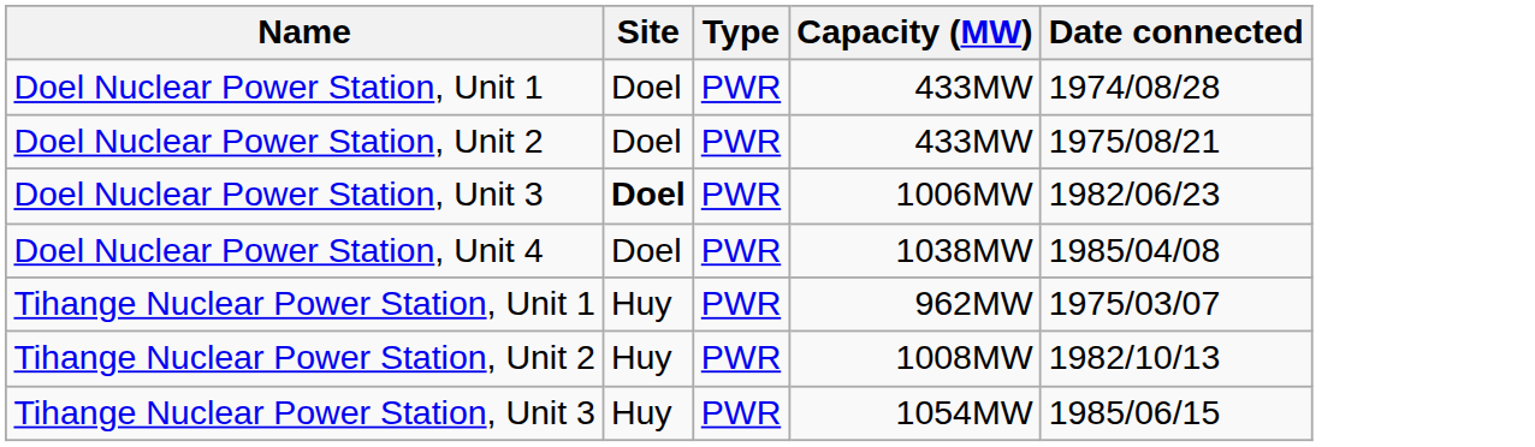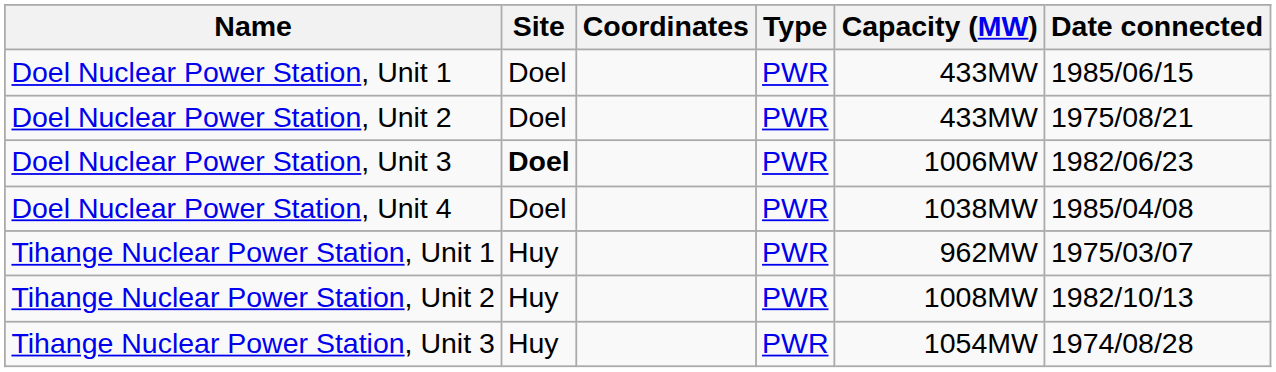+ column: Coordinates
Doel Nuclear Power Station, Unit 1 | Date connected: 1974/08/28 -> 1985/06/15
Tihange Nuclear Power Station, Unit 3 | Date connected: 1985/06/15 -> 1974/08/28
